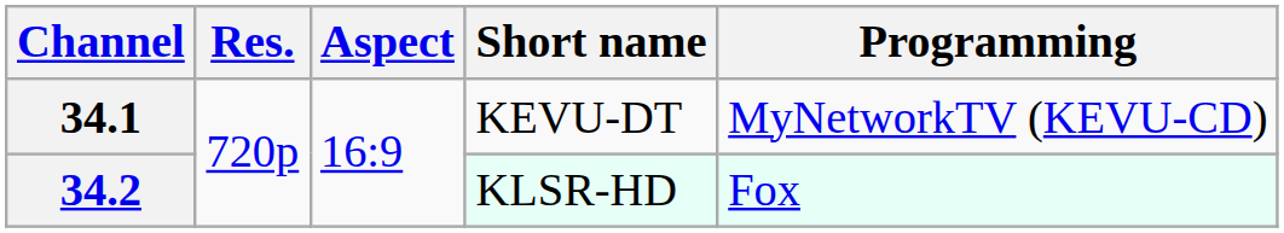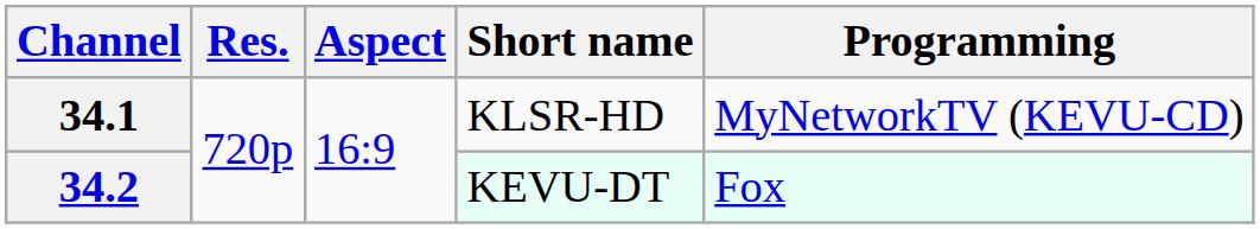34.1 | Short name: KEVU-DT -> KLSR-HD
34.2 | Short name: KLSR-HD -> KEVU-DT
